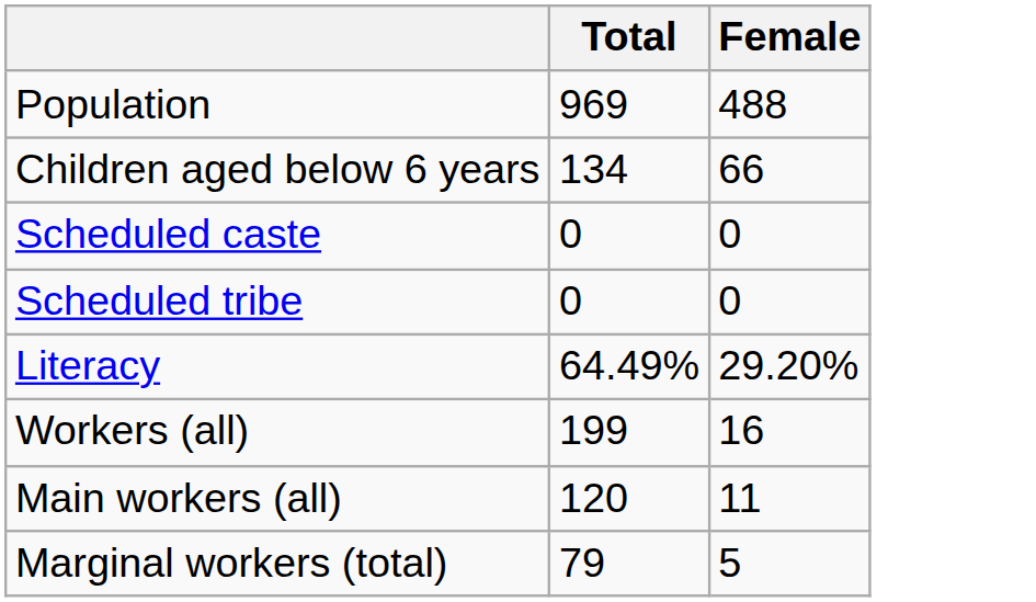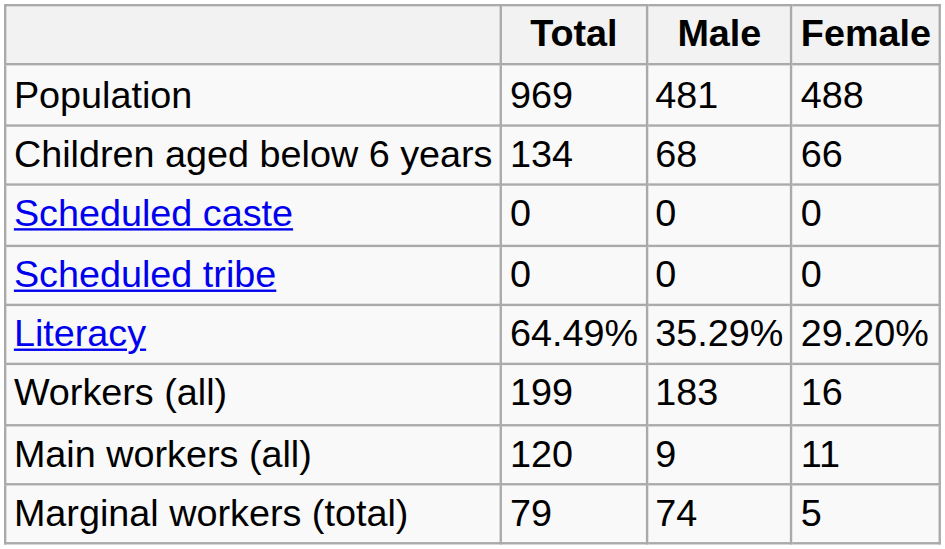+ column: Male | 481 | 68 | 0 | 0 | 35.29% | 183 | 9 | 74
